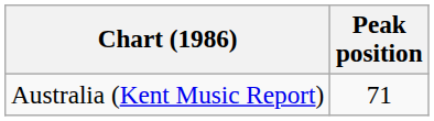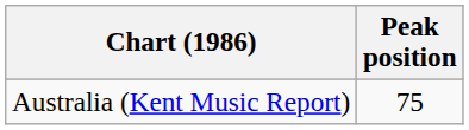Australia (Kent Music Report) | Peak position: 71 -> 75
